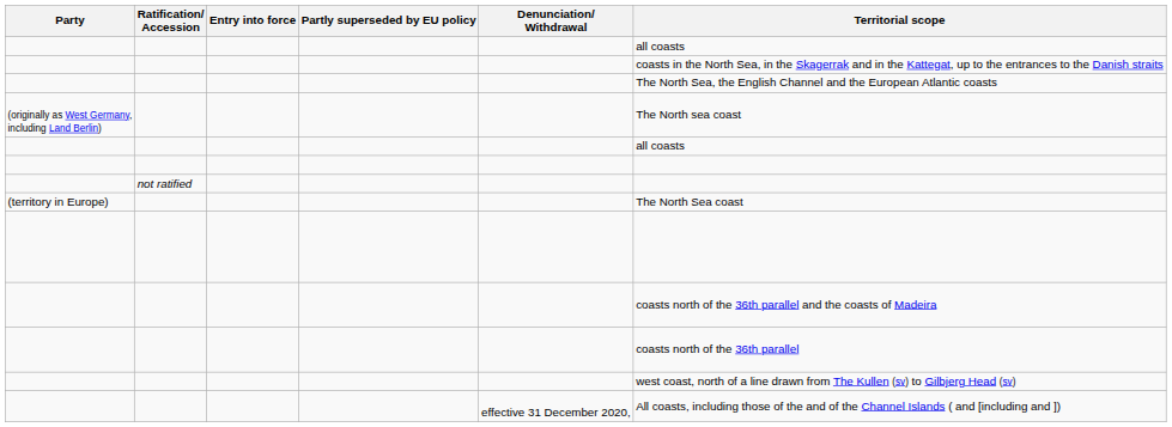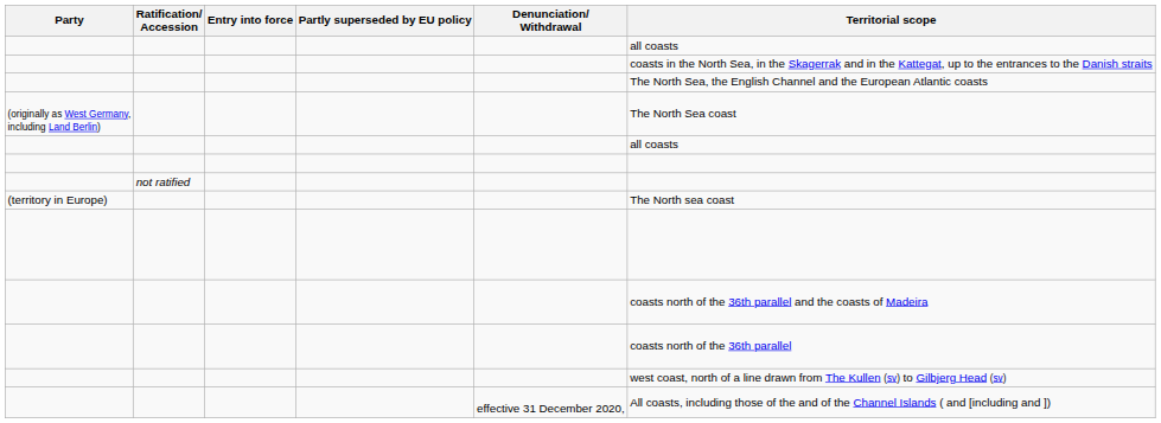(originally as West Germany, including Land Berlin) | Territorial scope: The North sea coast -> The North Sea coast
(territory in Europe) | Territorial scope: The North Sea coast -> The North sea coast
